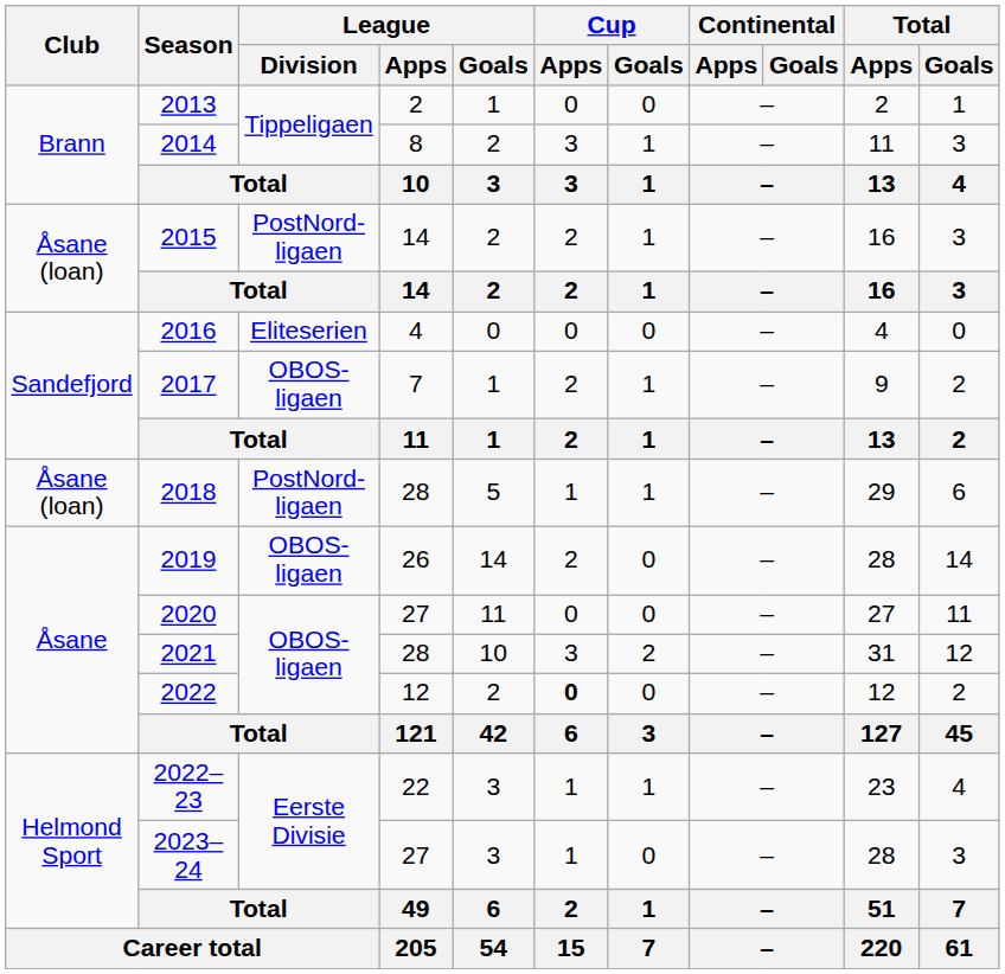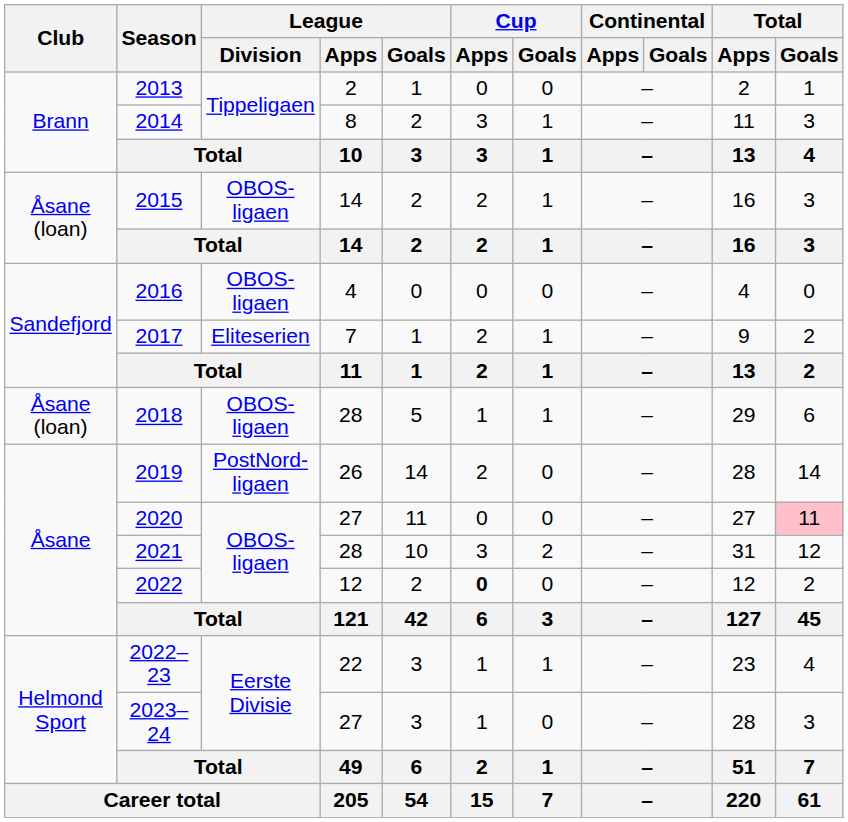2015 | League / Division: PostNord-ligaen -> OBOS-ligaen
2016 | League / Division: Eliteserien -> OBOS-ligaen
2017 | League / Division: OBOS-ligaen -> Eliteserien
2018 | League / Division: PostNord-ligaen -> OBOS-ligaen
2019 | League / Division: OBOS-ligaen -> PostNord-ligaen
2020 | Total / Goals: no background -> pink background
